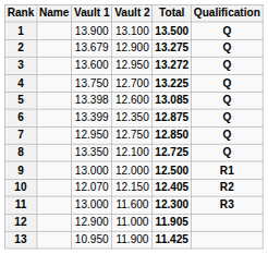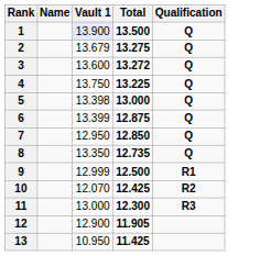- column: Vault 2 | 13.100 | 12.900 | 12.950 | 12.700 | 12.600 | 12.350 | 12.750 | 12.100 | 12.000 | 12.150 | 11.600 | 11.000 | 11.900
1 | Vault 1: no background -> lavender background
5 | Total: 13.085 -> 13.000
8 | Total: 12.725 -> 12.735
9 | Vault 1: 13.000 -> 12.999
10 | Total: 12.405 -> 12.425
